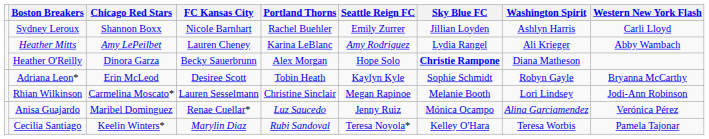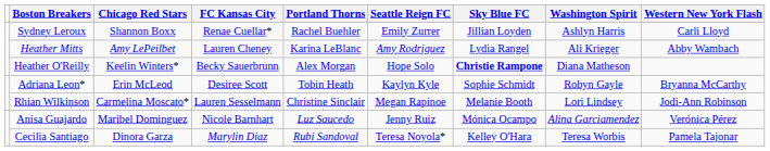Sydney Leroux | FC Kansas City: Nicole Barnhart -> Renae Cuellar*
Heather O'Reilly | Chicago Red Stars: Dinora Garza -> Keelin Winters*
Anisa Guajardo | FC Kansas City: Renae Cuellar* -> Nicole Barnhart
Cecilia Santiago | Chicago Red Stars: Keelin Winters* -> Dinora Garza
